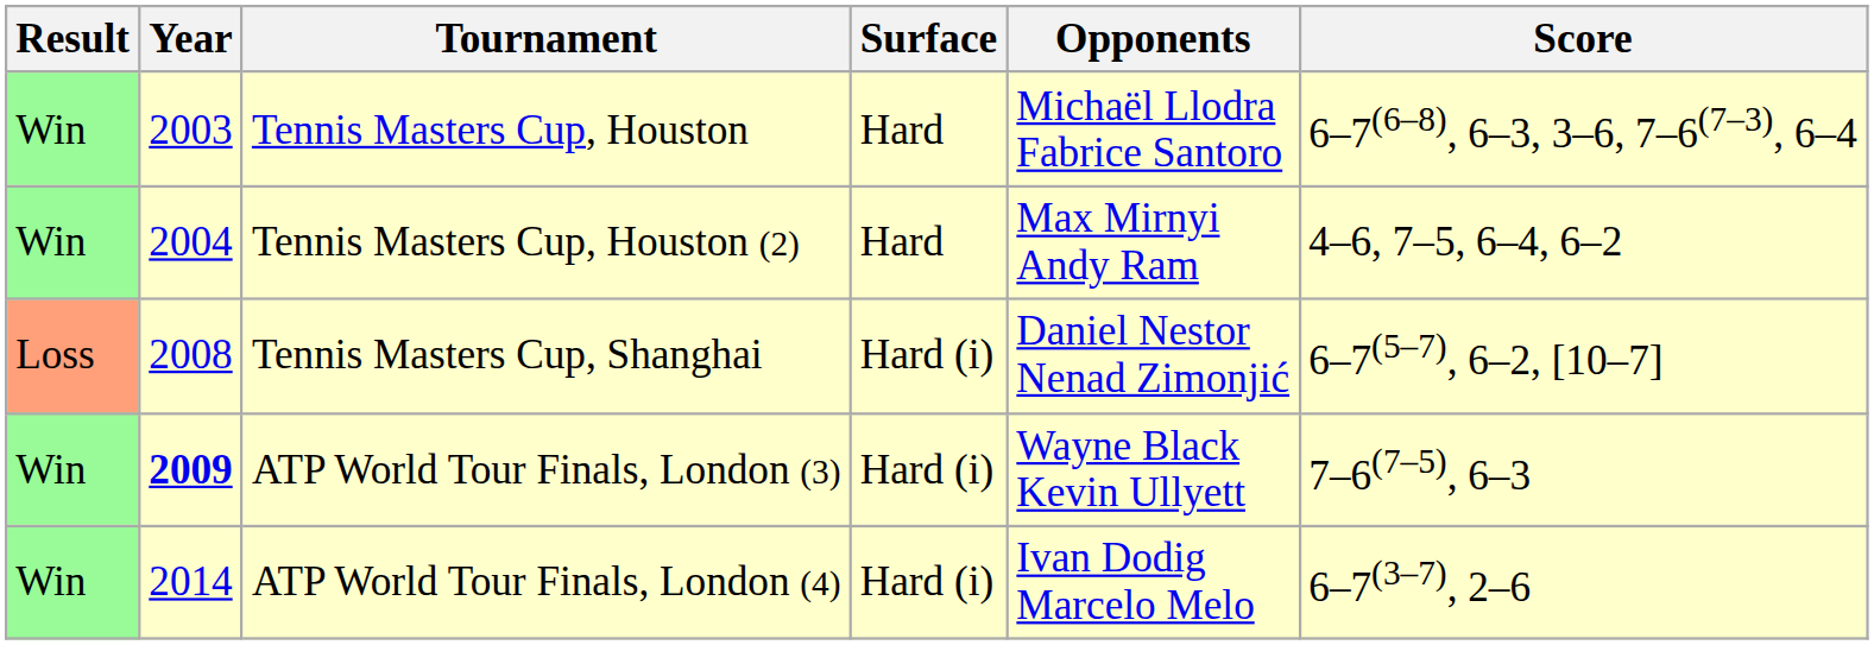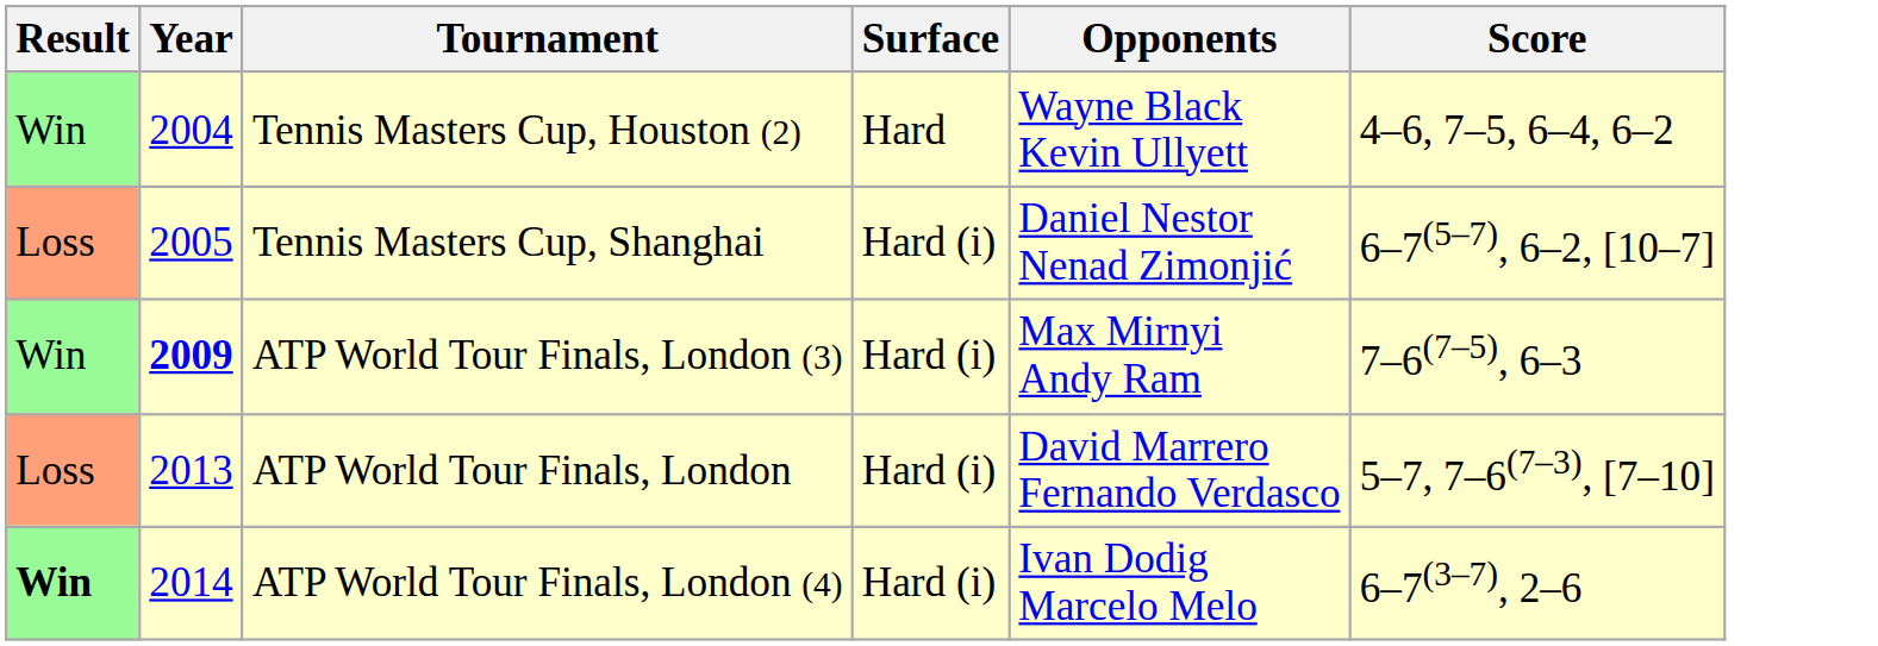- row: Win | 2003 | Tennis Masters Cup, Houston | Hard | Michaël Llodra Fabrice Santoro | 6–7(6–8), 6–3, 3–6, 7–6(7–3), 6–4
Tennis Masters Cup, Houston (2) | Opponents: Max Mirnyi Andy Ram -> Wayne Black Kevin Ullyett
Tennis Masters Cup, Shanghai | Year: 2008 -> 2005
ATP World Tour Finals, London (3) | Opponents: Wayne Black Kevin Ullyett -> Max Mirnyi Andy Ram
+ row: Loss | 2013 | ATP World Tour Finals, London | Hard (i) | David Marrero Fernando Verdasco | 5–7, 7–6(7–3), [7–10]
ATP World Tour Finals, London (4) | Result: normal -> bold
